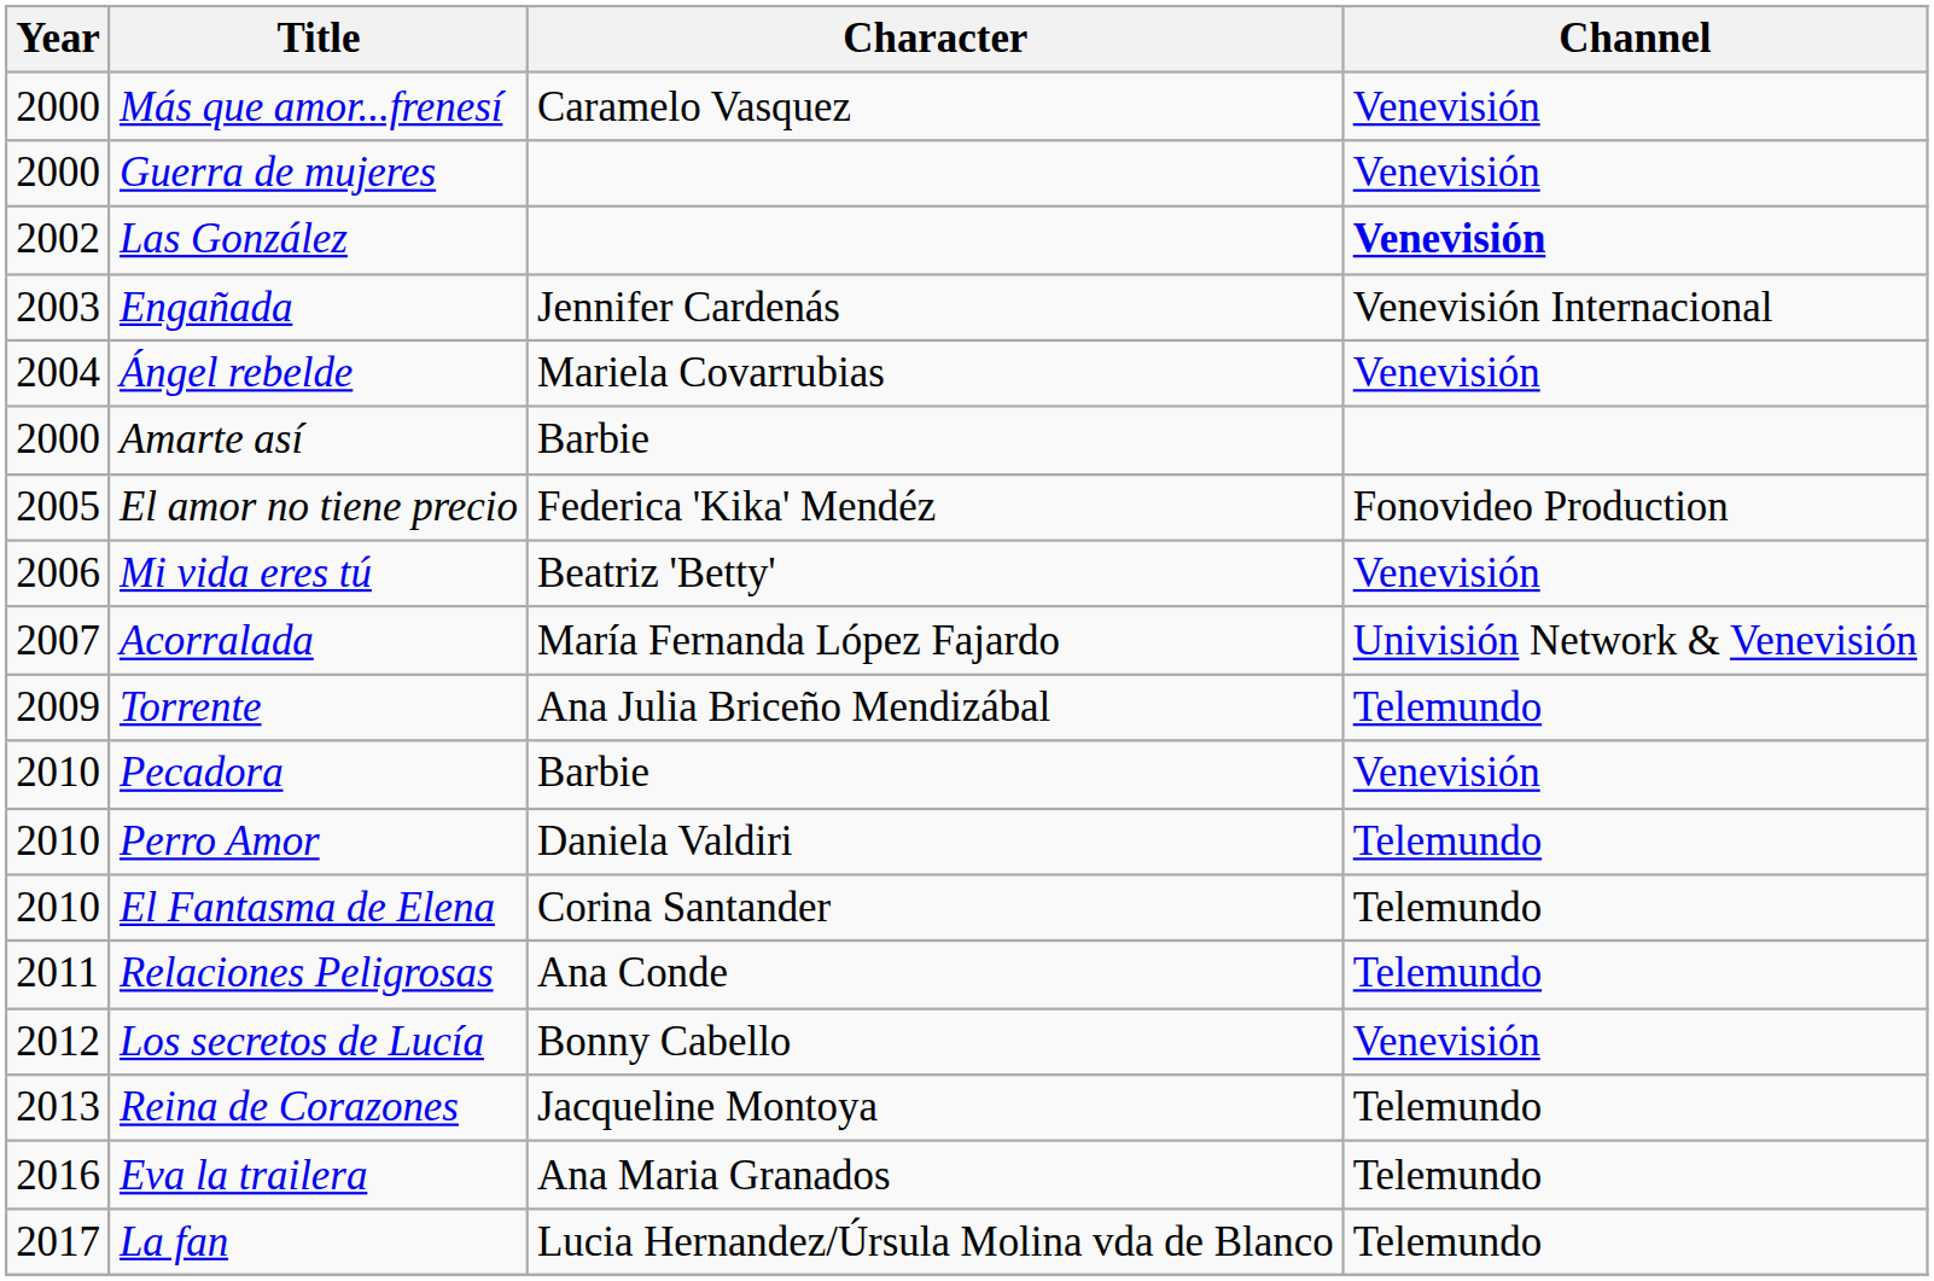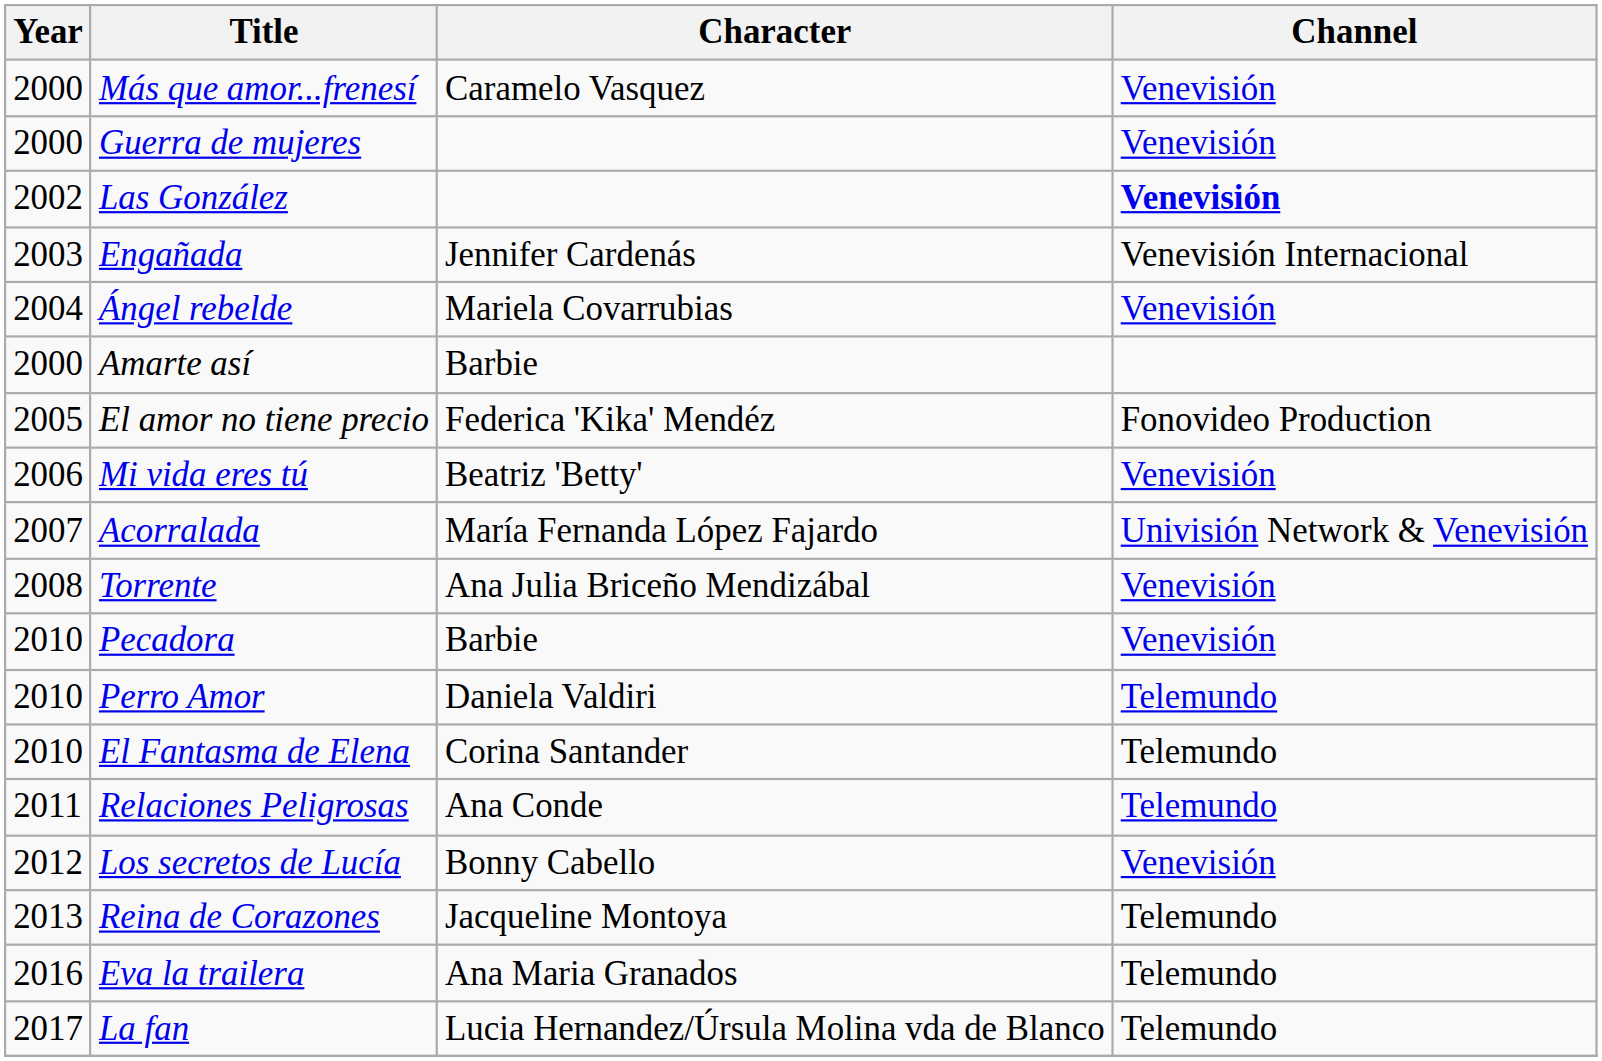Torrente | Year: 2009 -> 2008
Torrente | Channel: Telemundo -> Venevisión
